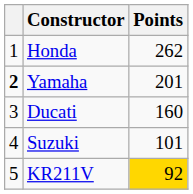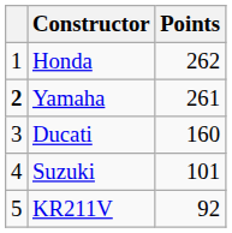Yamaha | Points: 201 -> 261
KR211V | Points: gold background -> no background
